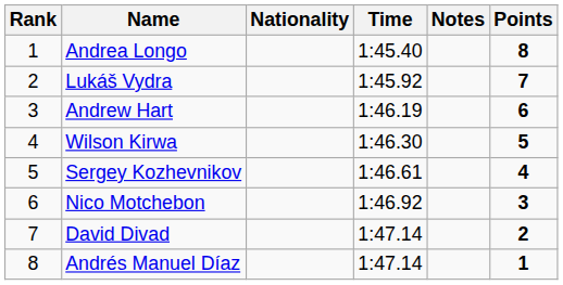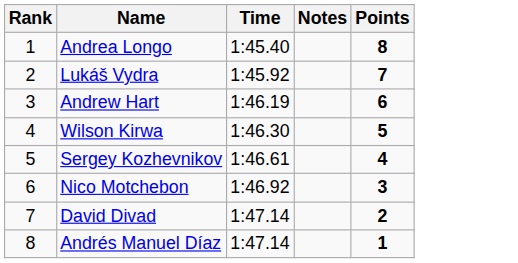- column: Nationality
